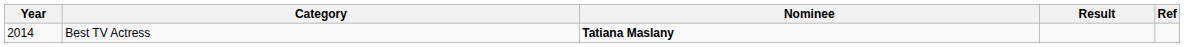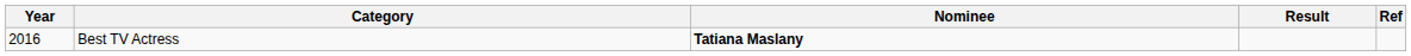Best TV Actress | Year: 2014 -> 2016
